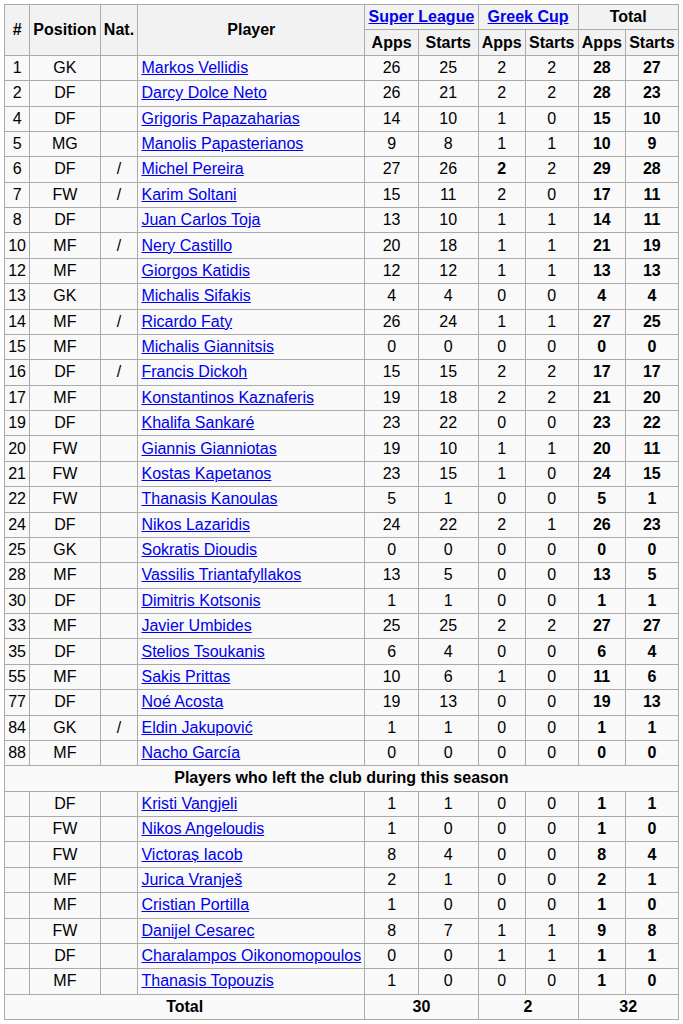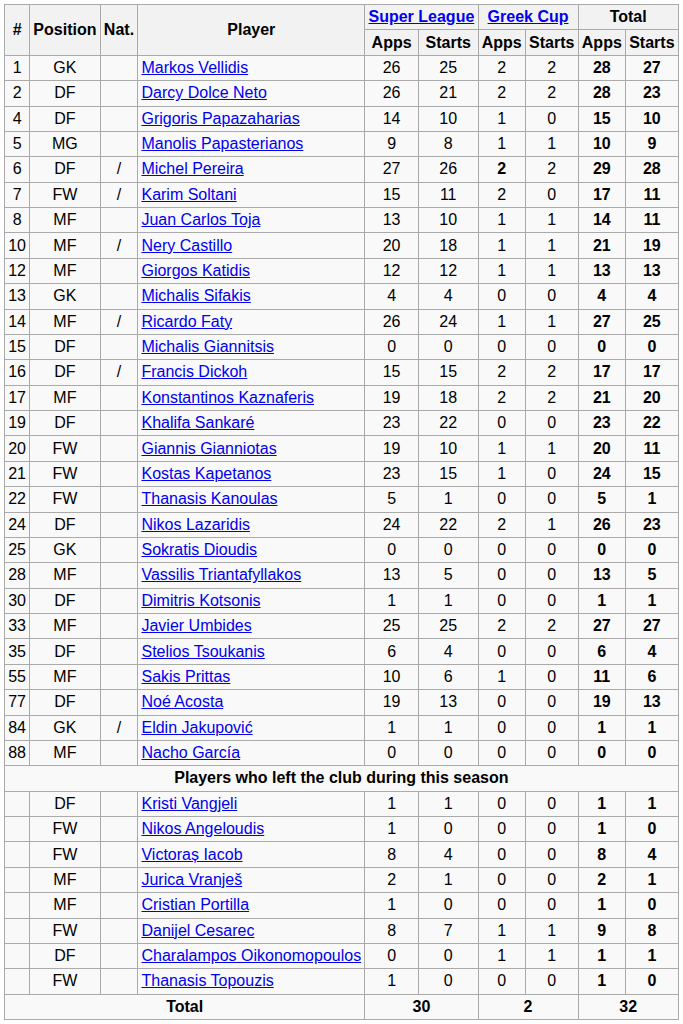Juan Carlos Toja | Position: DF -> MF
Michalis Giannitsis | Position: MF -> DF
Thanasis Topouzis | Position: MF -> FW
